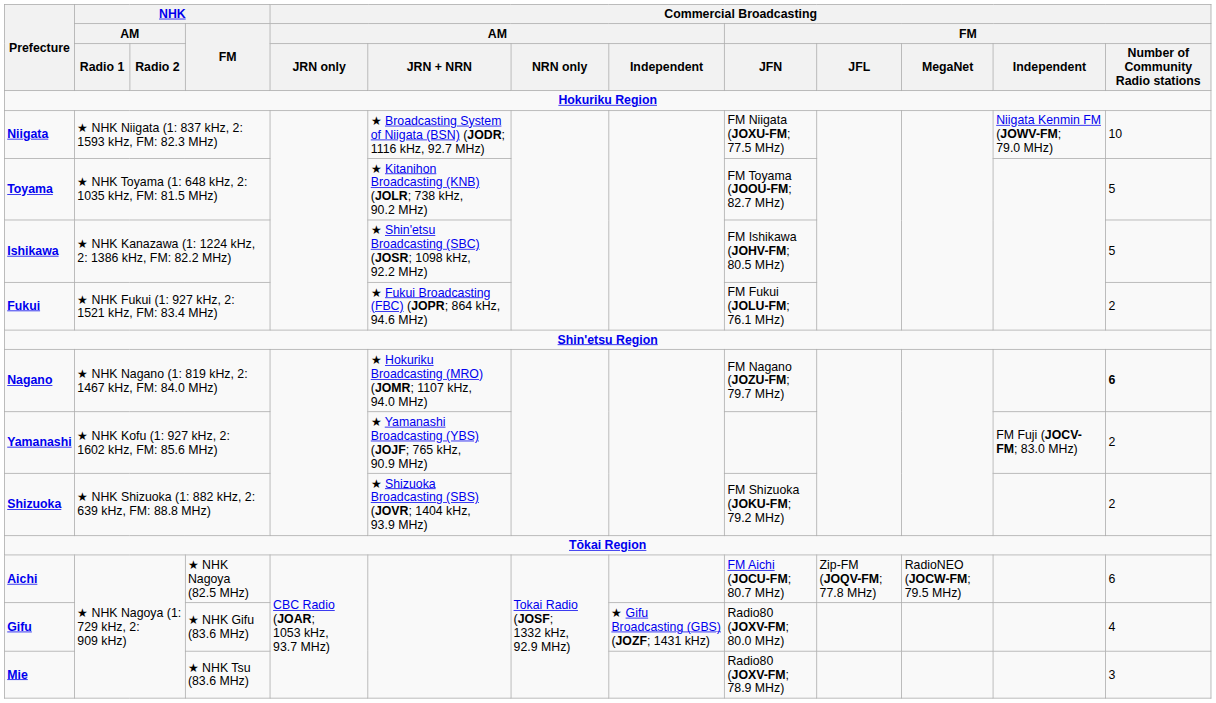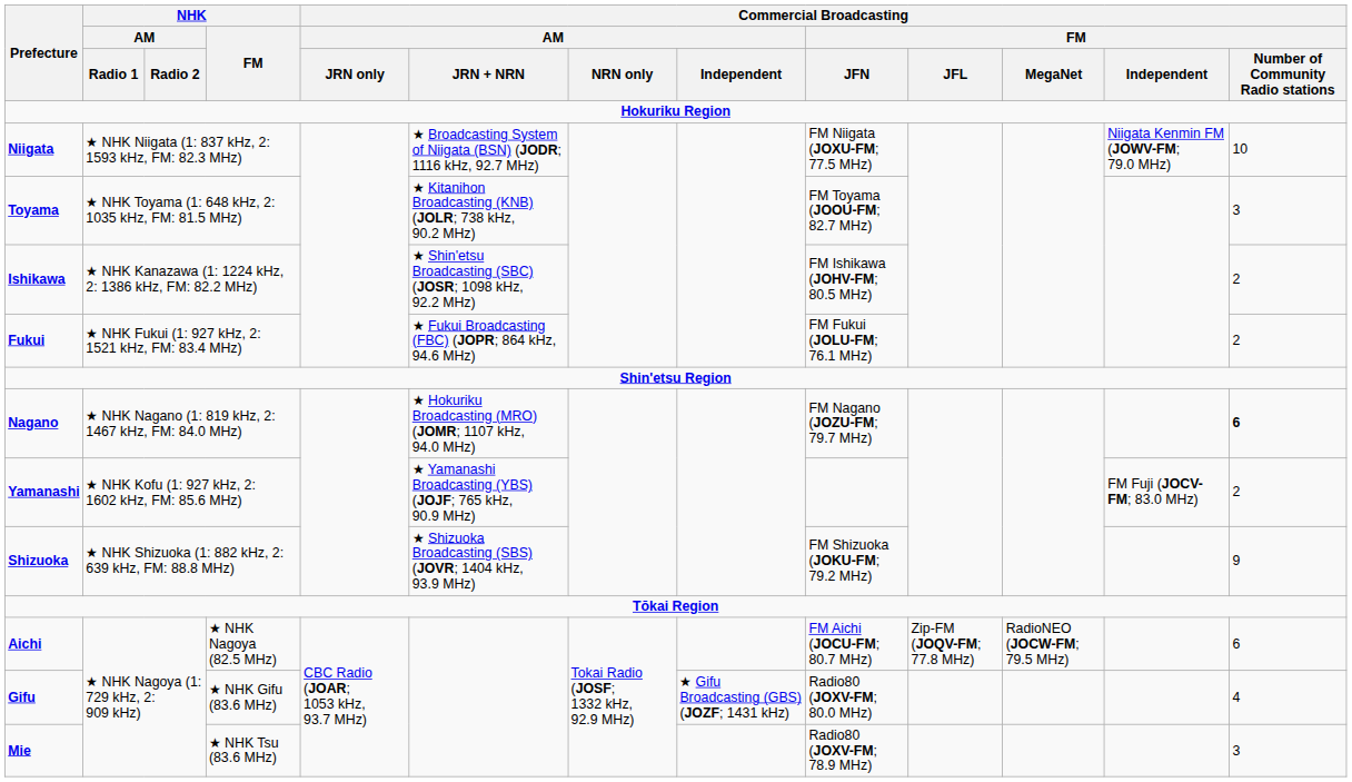Toyama | column 13: 5 -> 3
Ishikawa | column 13: 5 -> 2
Shizuoka | column 13: 2 -> 9
